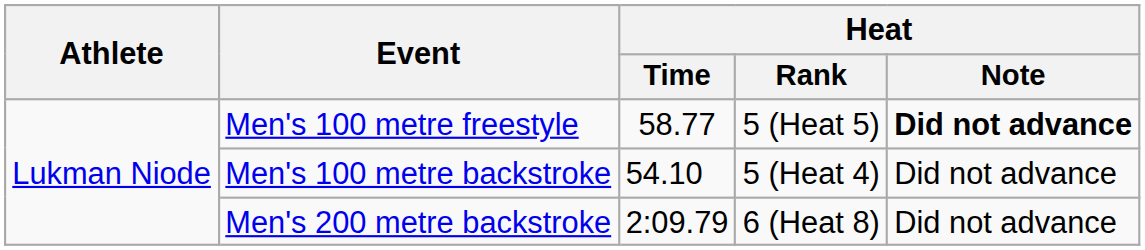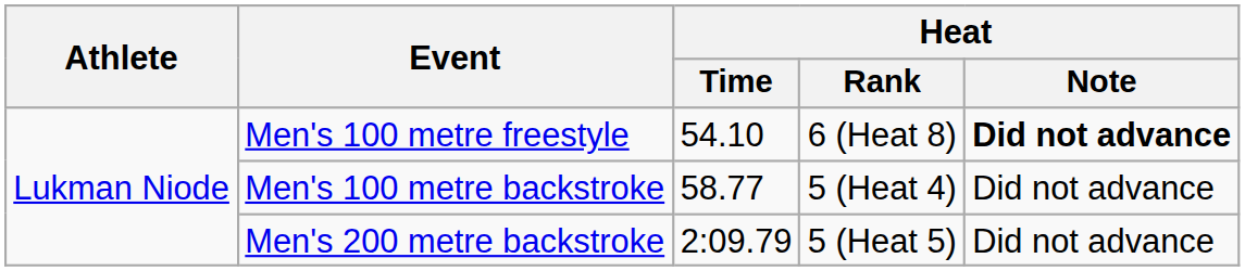Men's 100 metre freestyle | Heat / Time: 58.77 -> 54.10
Men's 100 metre freestyle | Heat / Rank: 5 (Heat 5) -> 6 (Heat 8)
Men's 100 metre backstroke | Heat / Time: 54.10 -> 58.77
Men's 200 metre backstroke | Heat / Rank: 6 (Heat 8) -> 5 (Heat 5)
